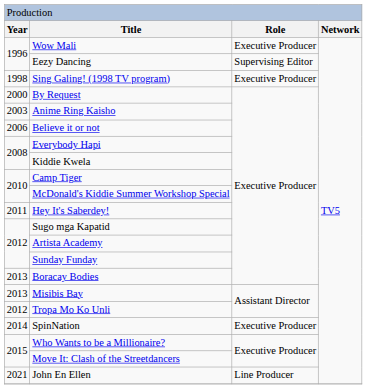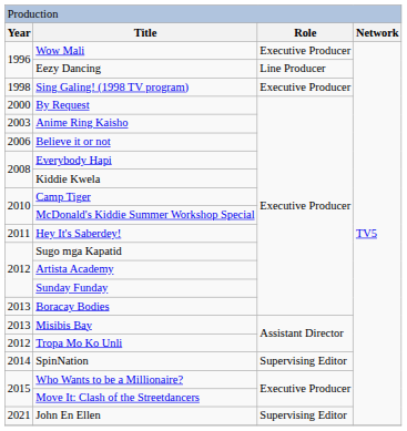Eezy Dancing | column 3: Supervising Editor -> Line Producer
SpinNation | column 3: Executive Producer -> Supervising Editor
John En Ellen | column 3: Line Producer -> Supervising Editor
